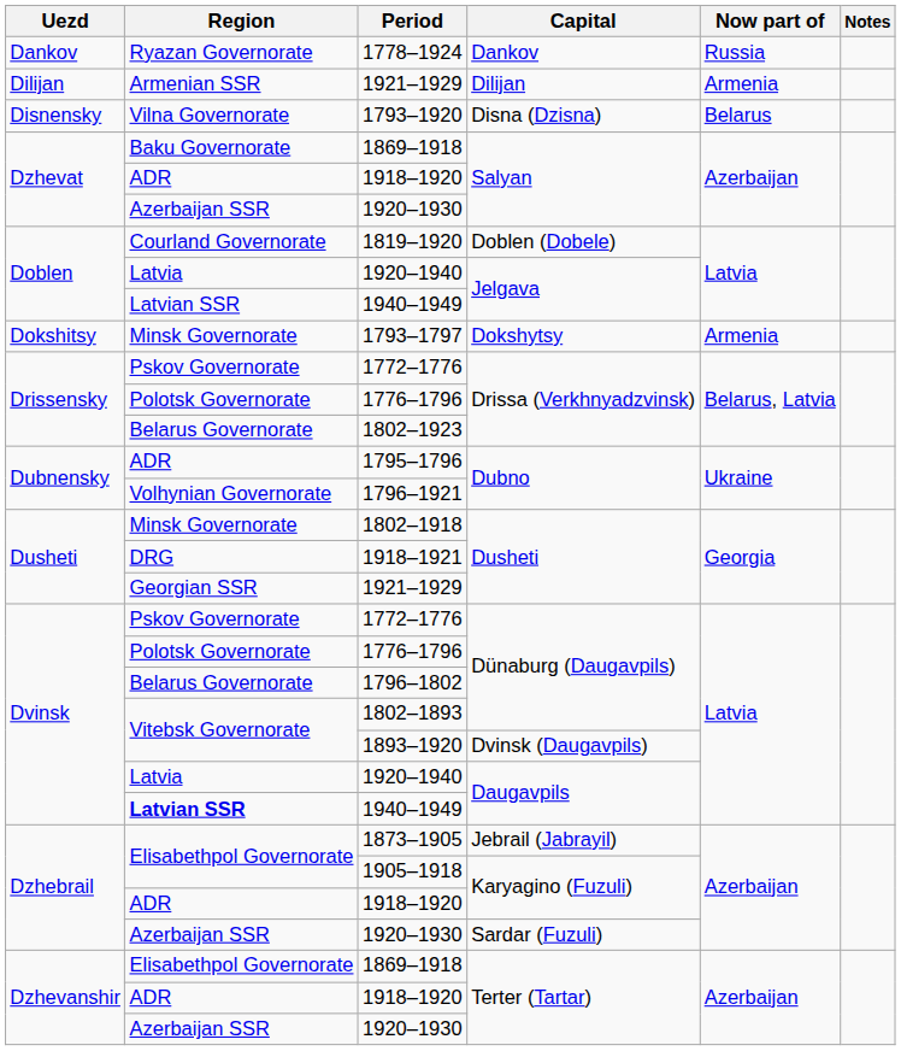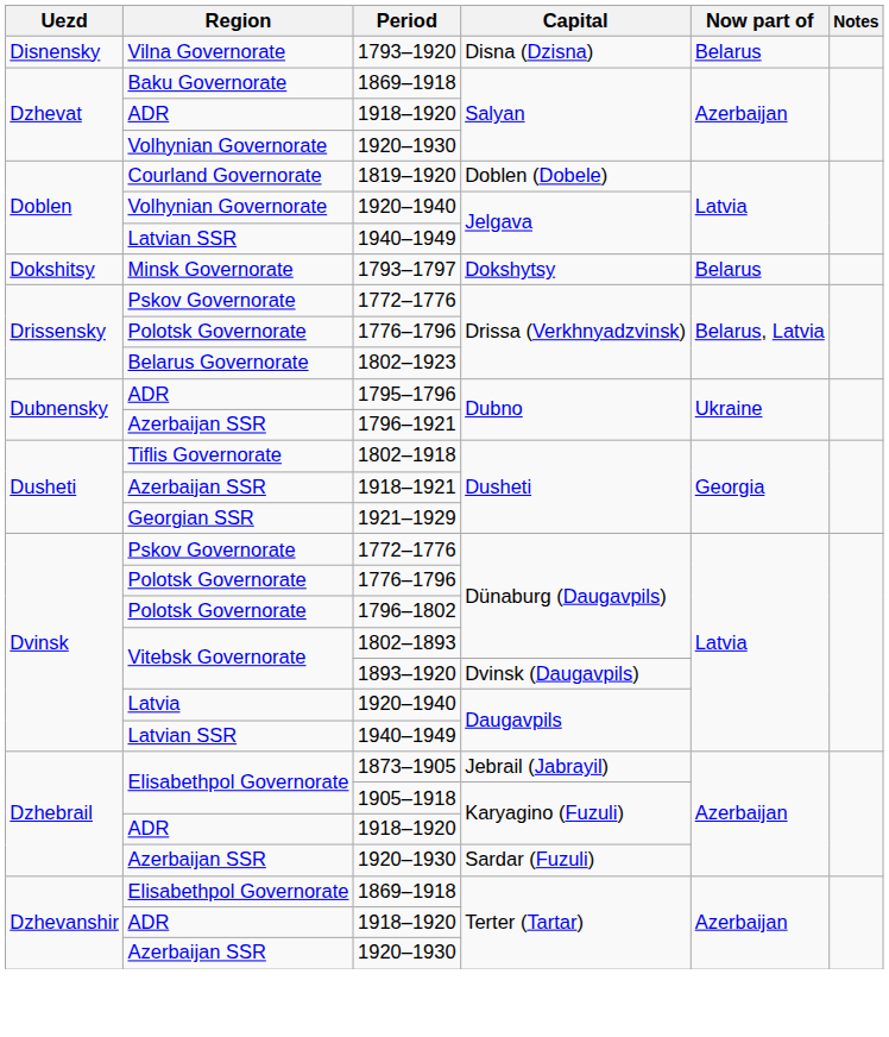- row: Dankov | Ryazan Governorate | 1778–1924 | Dankov | Russia
- row: Dilijan | Armenian SSR | 1921–1929 | Dilijan | Armenia
1920–1930 / Salyan | Region: Azerbaijan SSR -> Volhynian Governorate
1920–1940 / Jelgava | Region: Latvia -> Volhynian Governorate
1793–1797 | Now part of: Armenia -> Belarus
1796–1921 | Region: Volhynian Governorate -> Azerbaijan SSR
1802–1918 | Region: Minsk Governorate -> Tiflis Governorate
1918–1921 | Region: DRG -> Azerbaijan SSR
1796–1802 | Region: Belarus Governorate -> Polotsk Governorate
1940–1949 / Daugavpils | Region: bold -> normal
